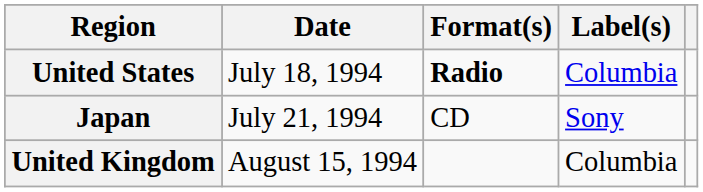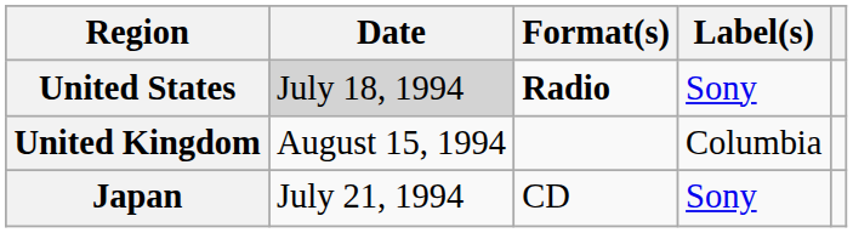United States | Date: no background -> lightgrey background
United States | Label(s): Columbia -> Sony
rows swapped: Japan <-> United Kingdom
